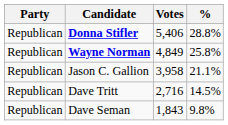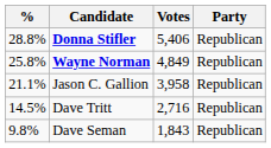columns swapped: Party <-> %
